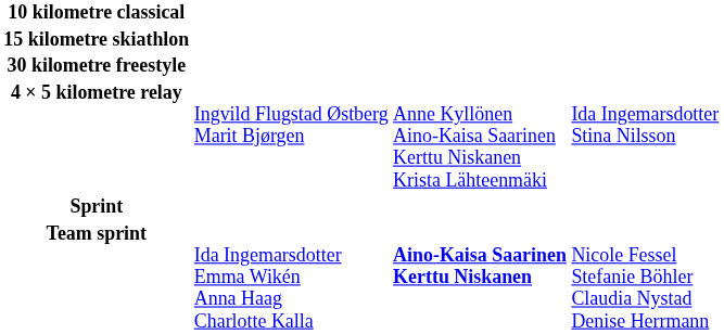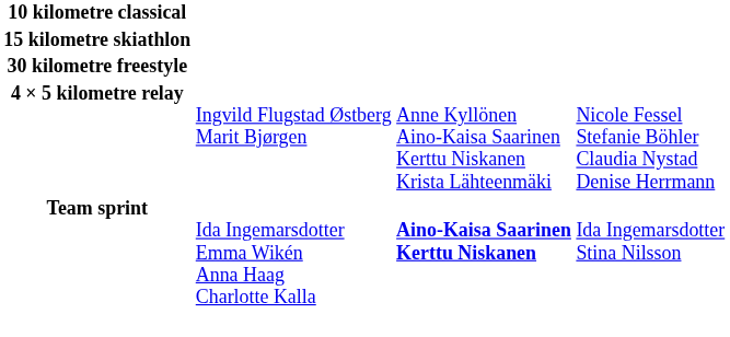4 × 5 kilometre relay | column 4: Ida Ingemarsdotter Stina Nilsson -> Nicole Fessel Stefanie Böhler Claudia Nystad Denise Herrmann
- row: Sprint
Team sprint | column 4: Nicole Fessel Stefanie Böhler Claudia Nystad Denise Herrmann -> Ida Ingemarsdotter Stina Nilsson
